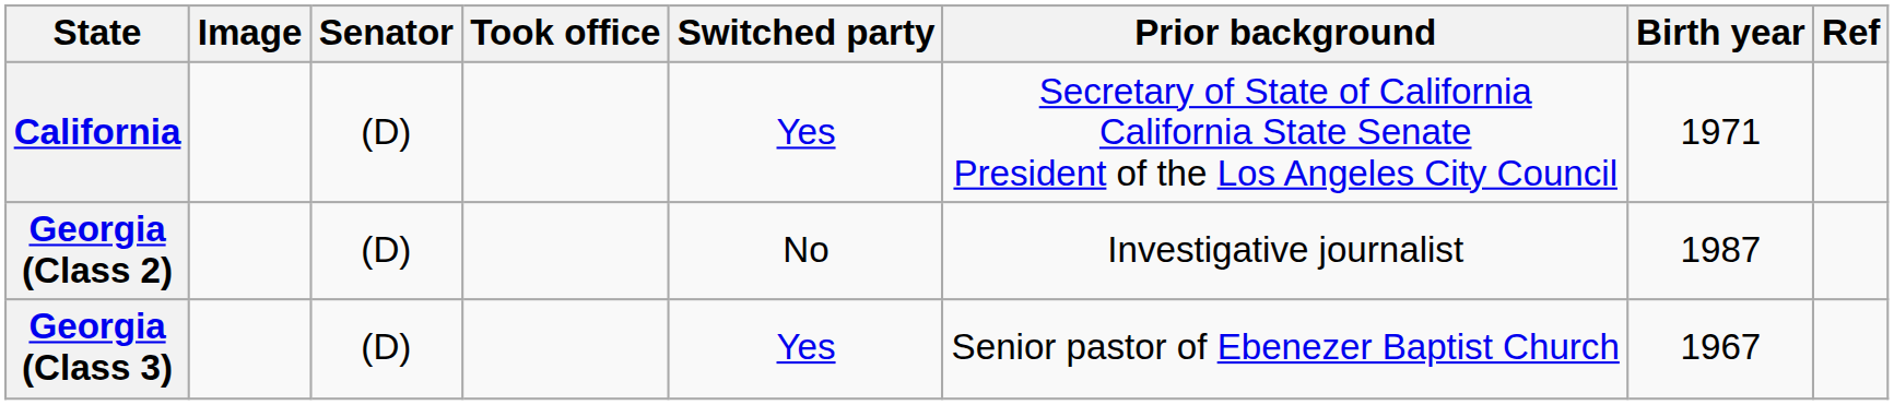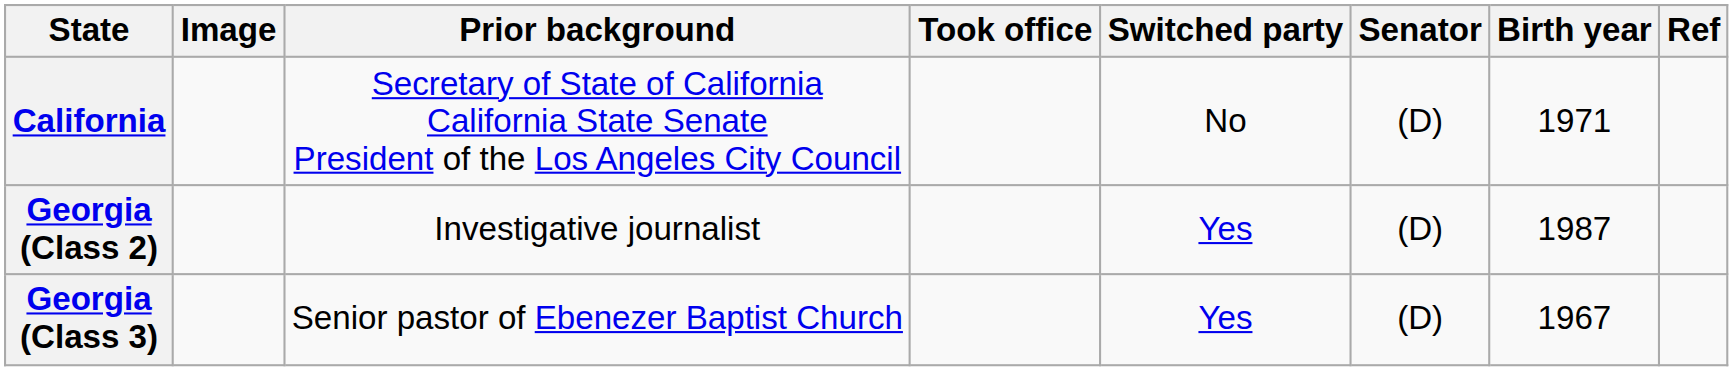columns swapped: Senator <-> Prior background
California | Switched party: Yes -> No
Georgia (Class 2) | Switched party: No -> Yes
